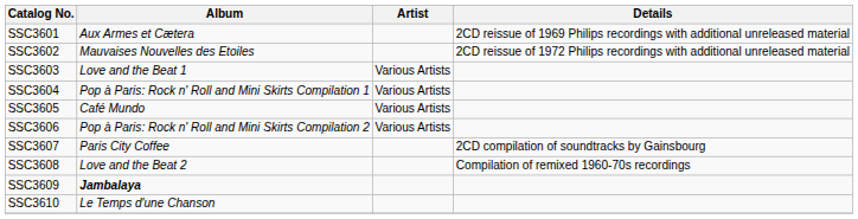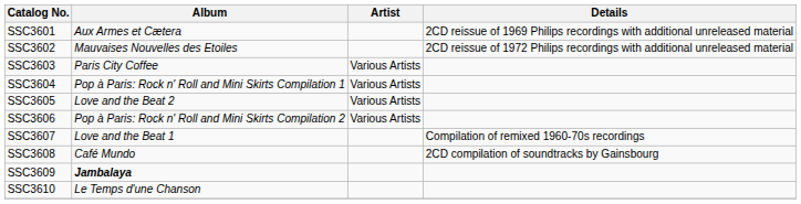SSC3603 | Album: Love and the Beat 1 -> Paris City Coffee
SSC3605 | Album: Café Mundo -> Love and the Beat 2
SSC3607 | Album: Paris City Coffee -> Love and the Beat 1
SSC3607 | Details: 2CD compilation of soundtracks by Gainsbourg -> Compilation of remixed 1960-70s recordings
SSC3608 | Album: Love and the Beat 2 -> Café Mundo
SSC3608 | Details: Compilation of remixed 1960-70s recordings -> 2CD compilation of soundtracks by Gainsbourg
